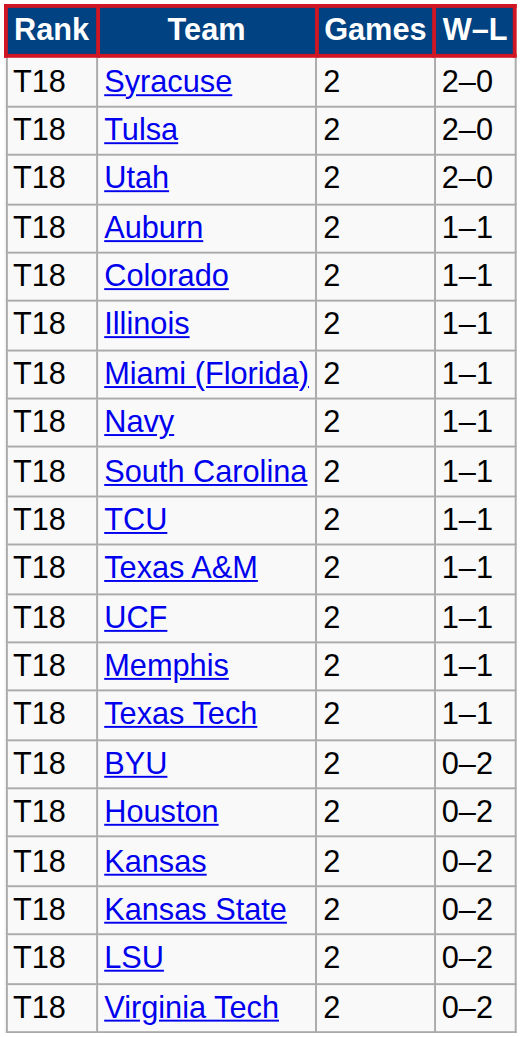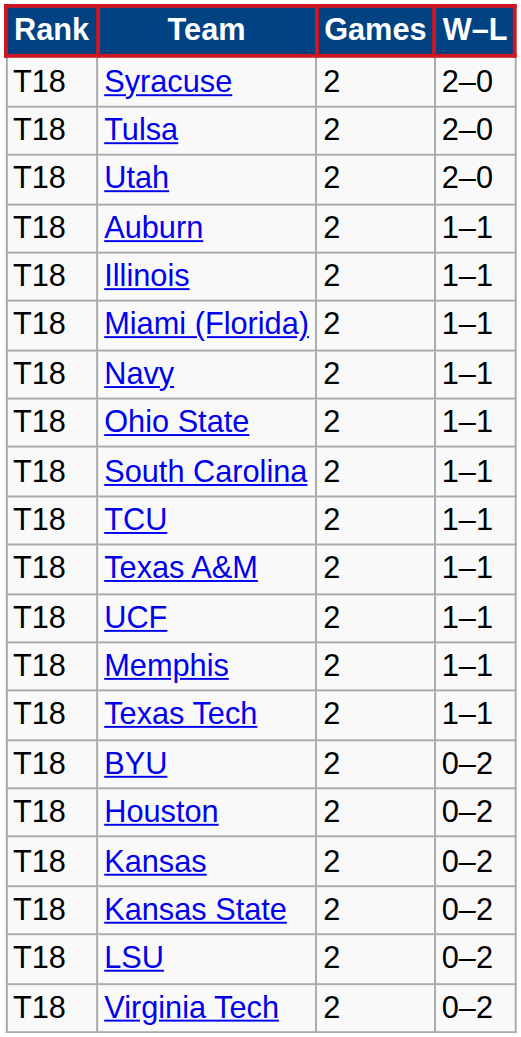- row: T18 | Colorado | 2 | 1–1
+ row: T18 | Ohio State | 2 | 1–1
